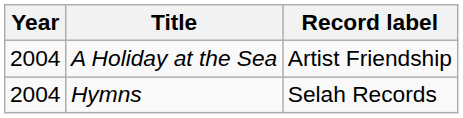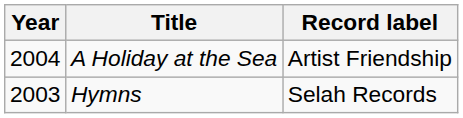Hymns | Year: 2004 -> 2003
